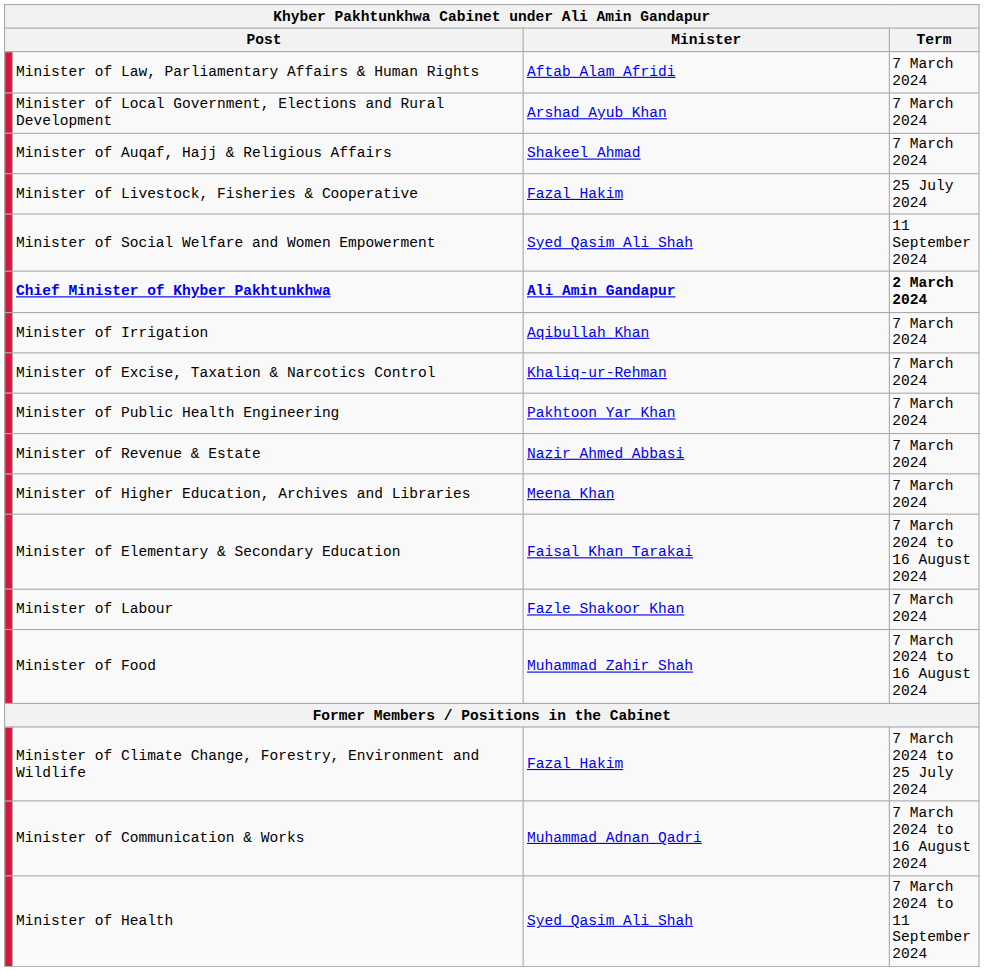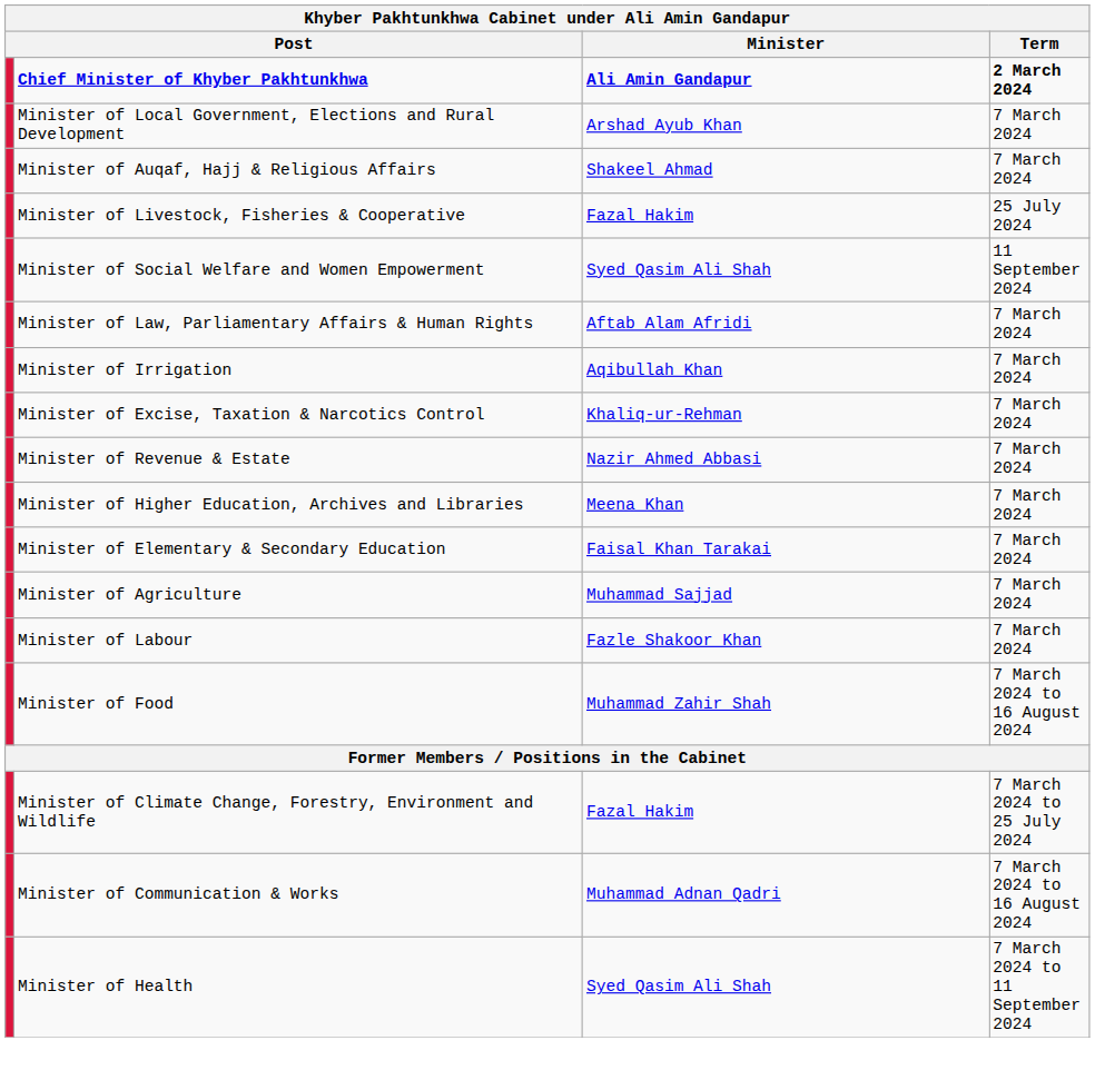rows swapped: Chief Minister of Khyber Pakhtunkhwa <-> Minister of Law, Parliamentary Affairs & Human Rights
- row: Minister of Public Health Engineering | Pakhtoon Yar Khan | 7 March 2024
Minister of Elementary & Secondary Education | Term: 7 March 2024 to 16 August 2024 -> 7 March 2024
+ row: Minister of Agriculture | Muhammad Sajjad | 7 March 2024
